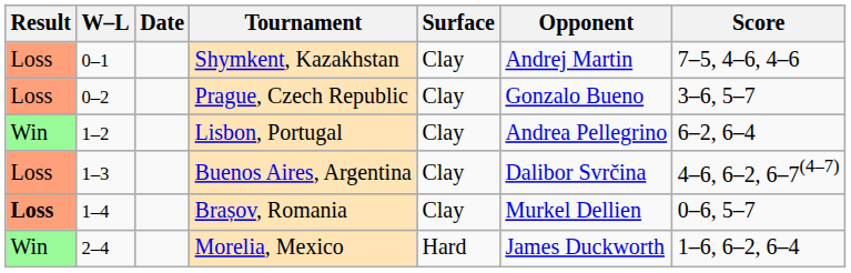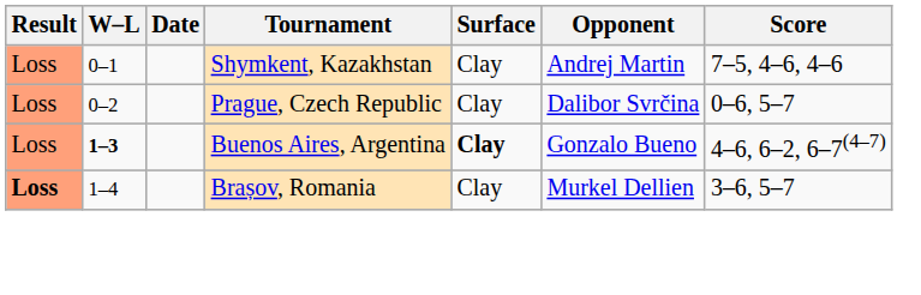Prague, Czech Republic | Opponent: Gonzalo Bueno -> Dalibor Svrčina
Prague, Czech Republic | Score: 3–6, 5–7 -> 0–6, 5–7
- row: Win | 1–2 | Lisbon, Portugal | Clay | Andrea Pellegrino | 6–2, 6–4
Buenos Aires, Argentina | W–L: normal -> bold
Buenos Aires, Argentina | Surface: normal -> bold
Buenos Aires, Argentina | Opponent: Dalibor Svrčina -> Gonzalo Bueno
Brașov, Romania | Score: 0–6, 5–7 -> 3–6, 5–7
- row: Win | 2–4 | Morelia, Mexico | Hard | James Duckworth | 1–6, 6–2, 6–4
